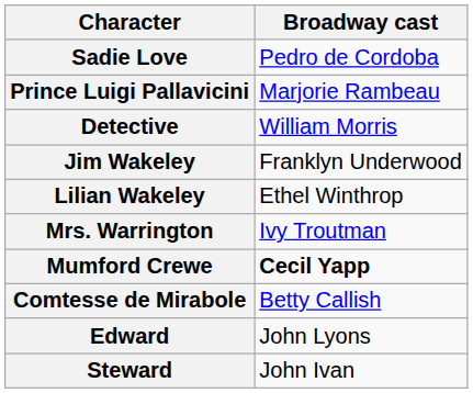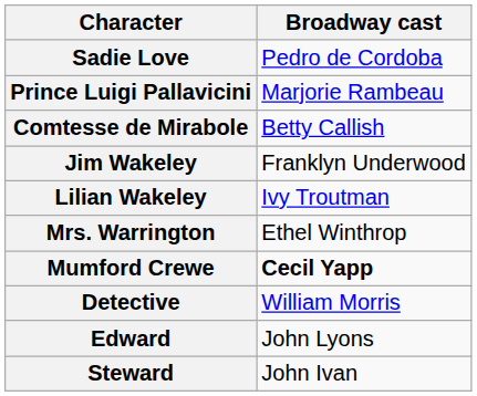rows swapped: Comtesse de Mirabole <-> Detective
Lilian Wakeley | Broadway cast: Ethel Winthrop -> Ivy Troutman
Mrs. Warrington | Broadway cast: Ivy Troutman -> Ethel Winthrop
